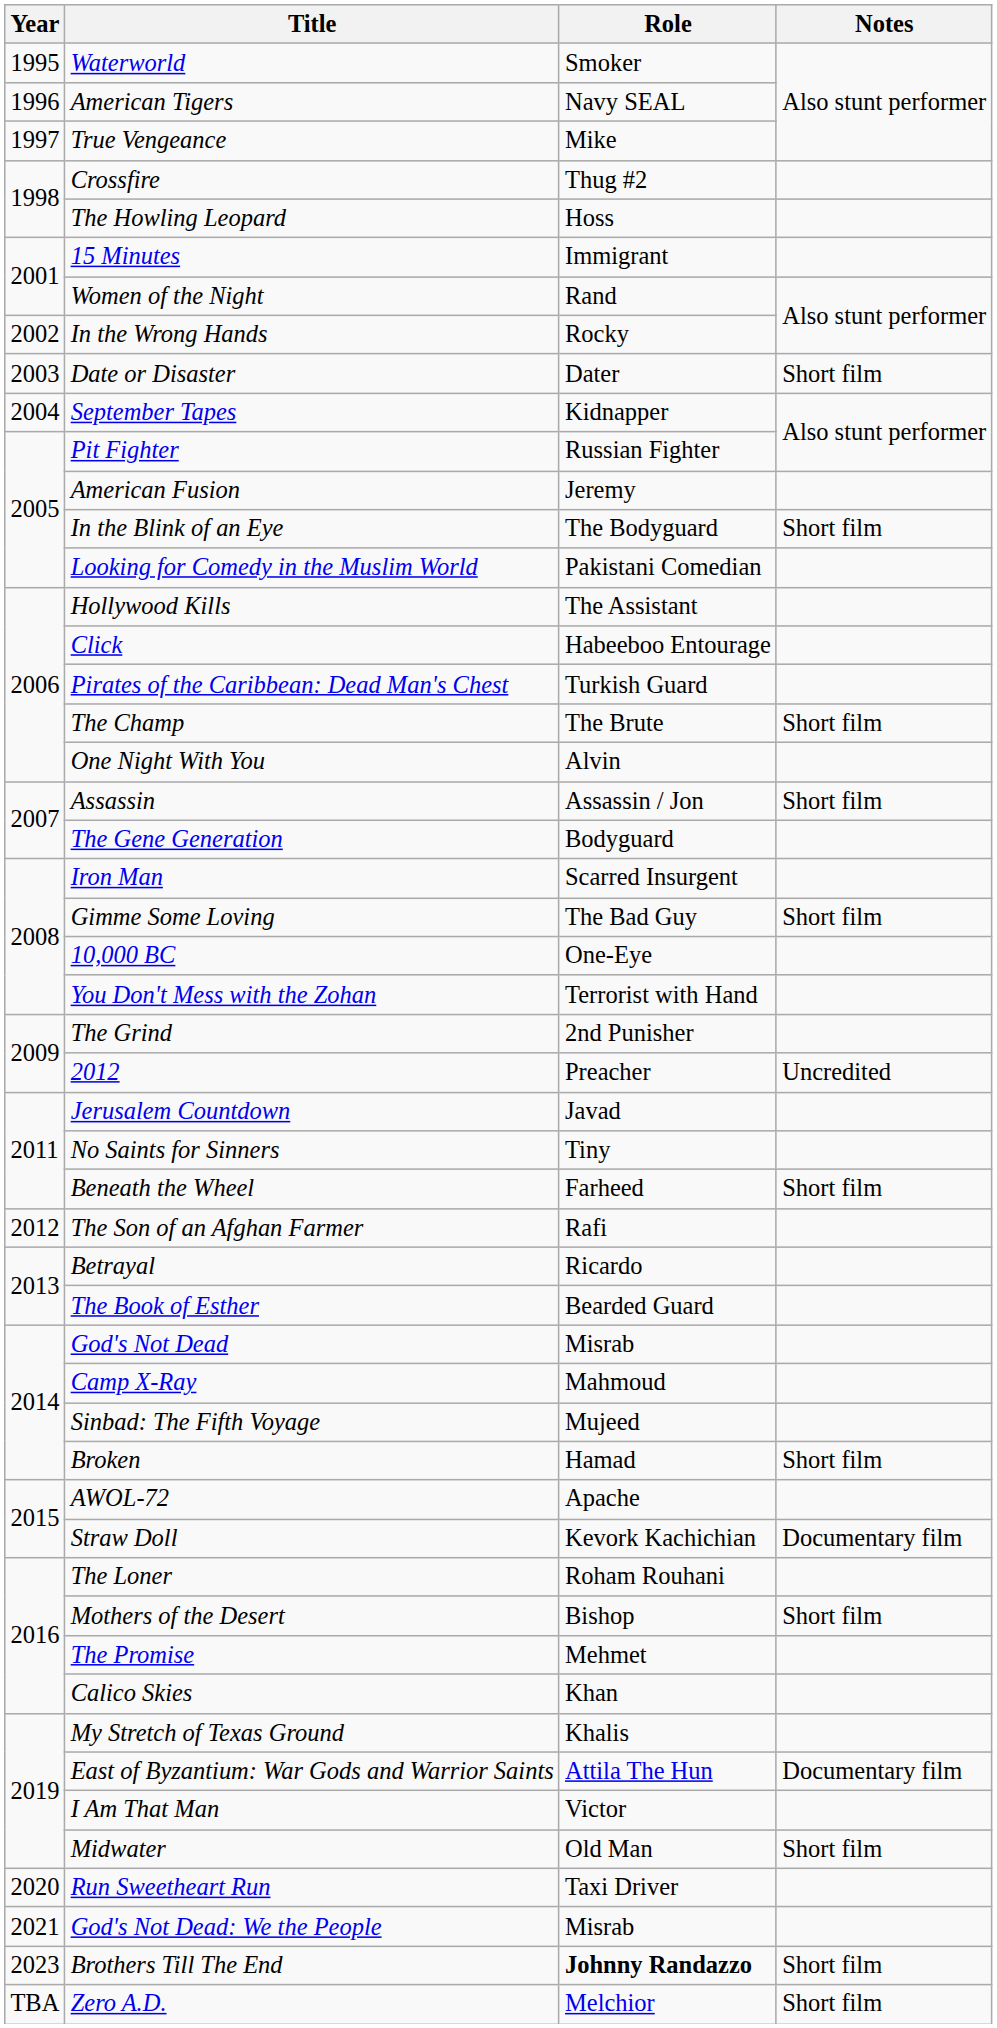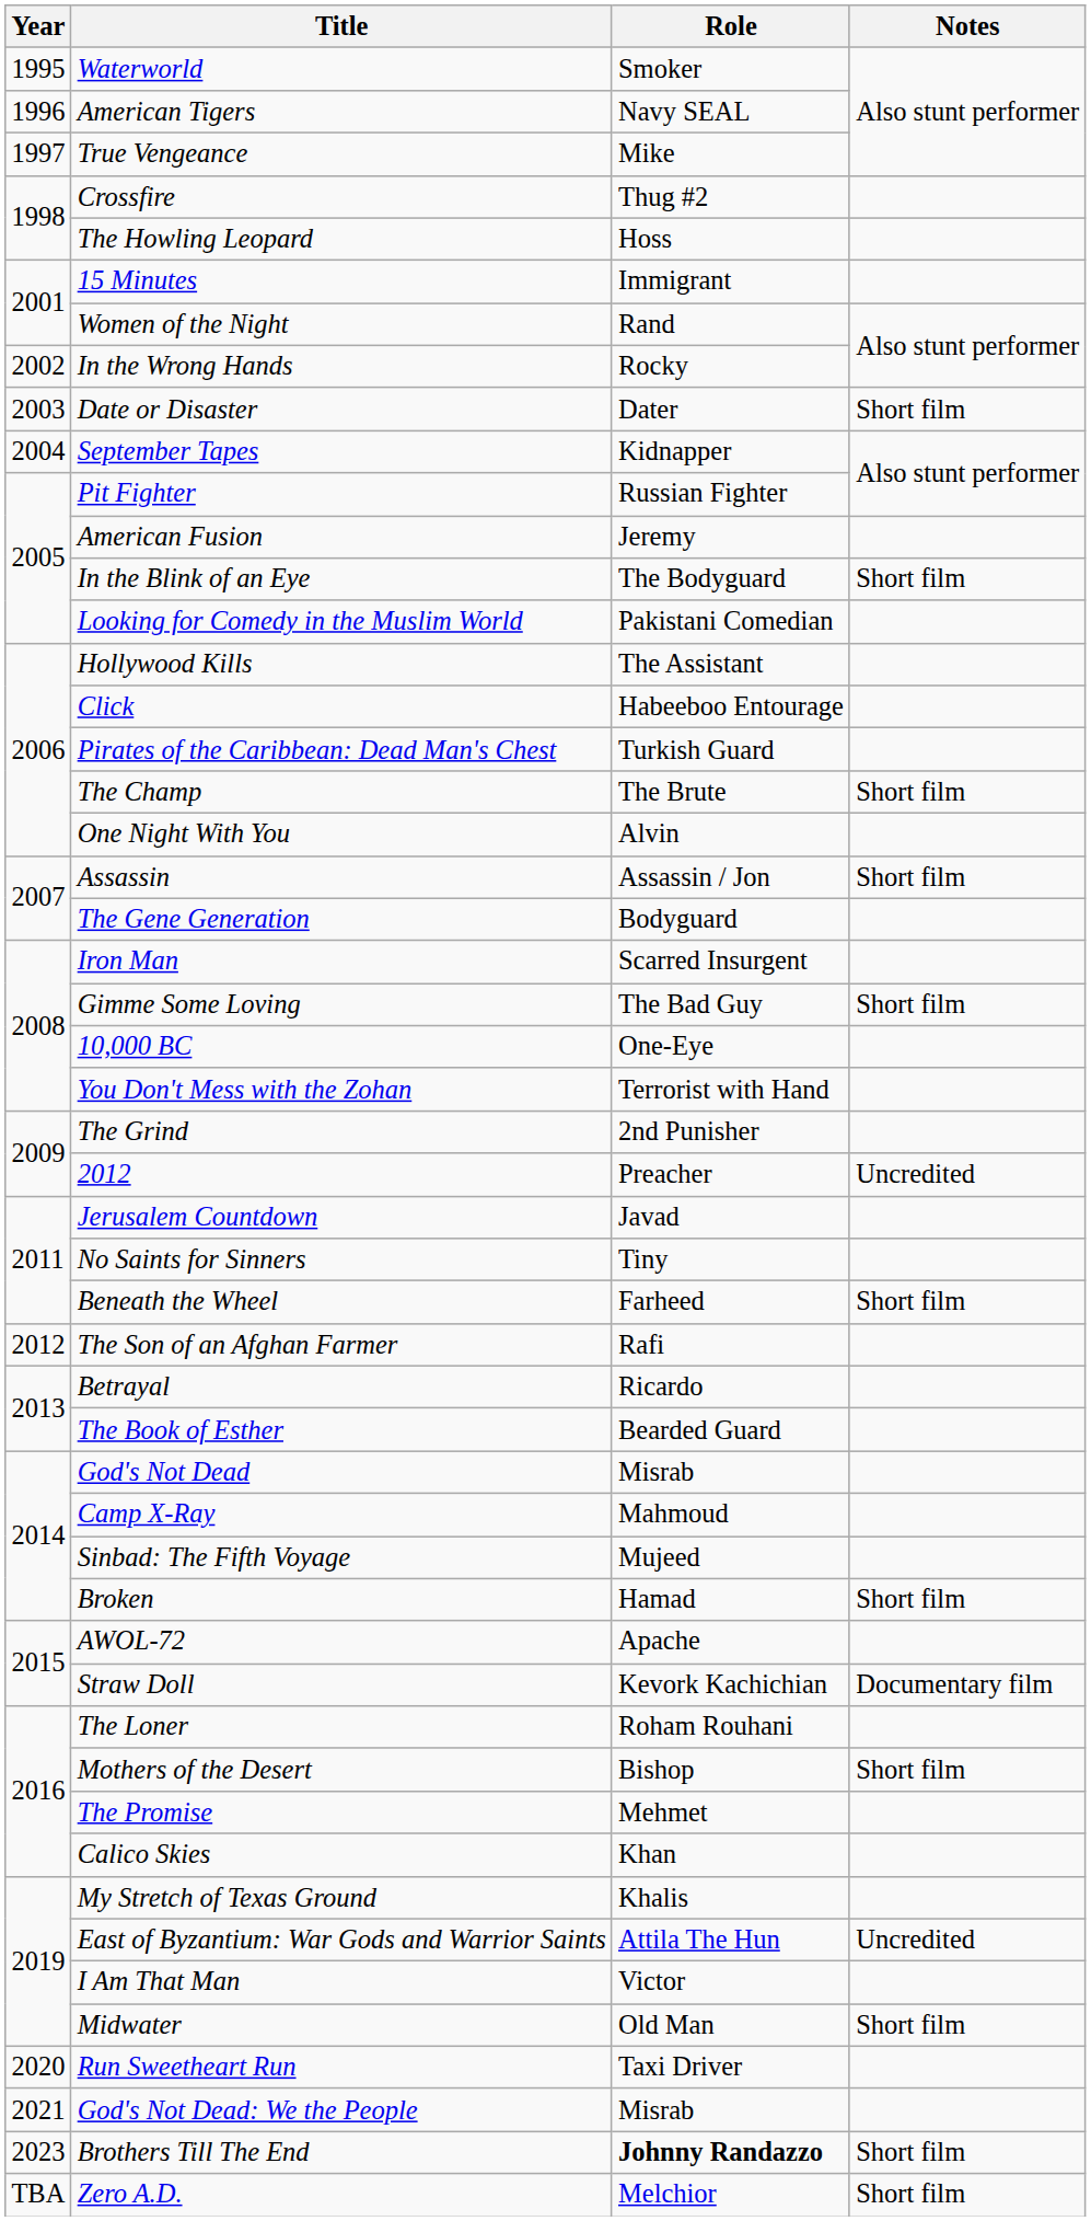East of Byzantium: War Gods and Warrior Saints | Notes: Documentary film -> Uncredited
